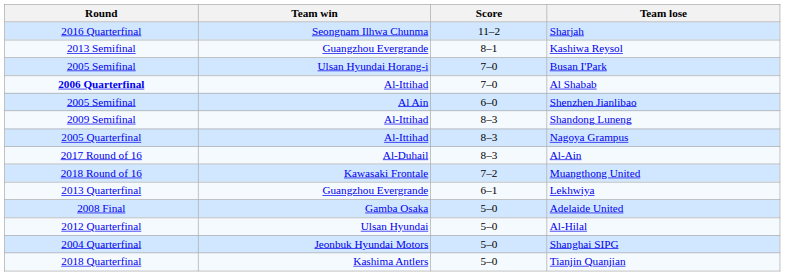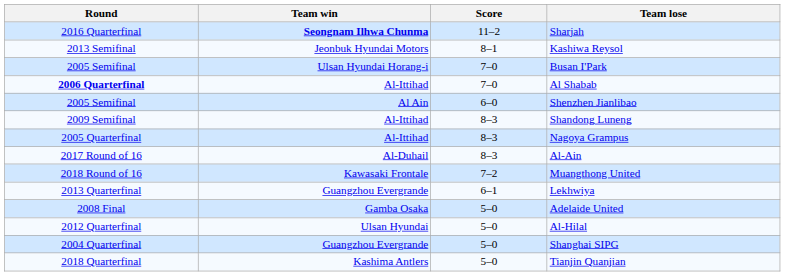Sharjah | Team win: normal -> bold
Kashiwa Reysol | Team win: Guangzhou Evergrande -> Jeonbuk Hyundai Motors
Shanghai SIPG | Team win: Jeonbuk Hyundai Motors -> Guangzhou Evergrande
